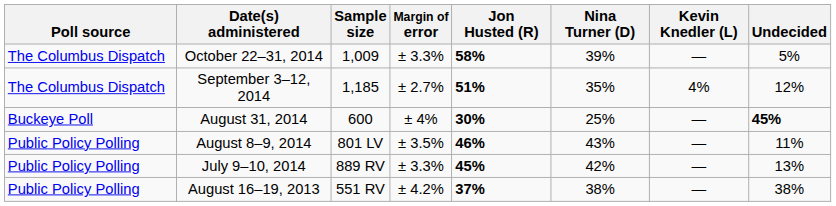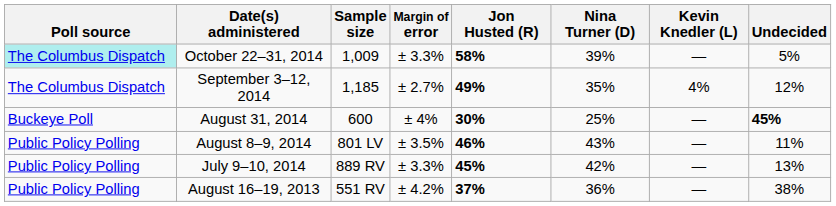October 22–31, 2014 | Poll source: no background -> paleturquoise background
September 3–12, 2014 | Jon Husted (R): 51% -> 49%
August 16–19, 2013 | Nina Turner (D): 38% -> 36%
